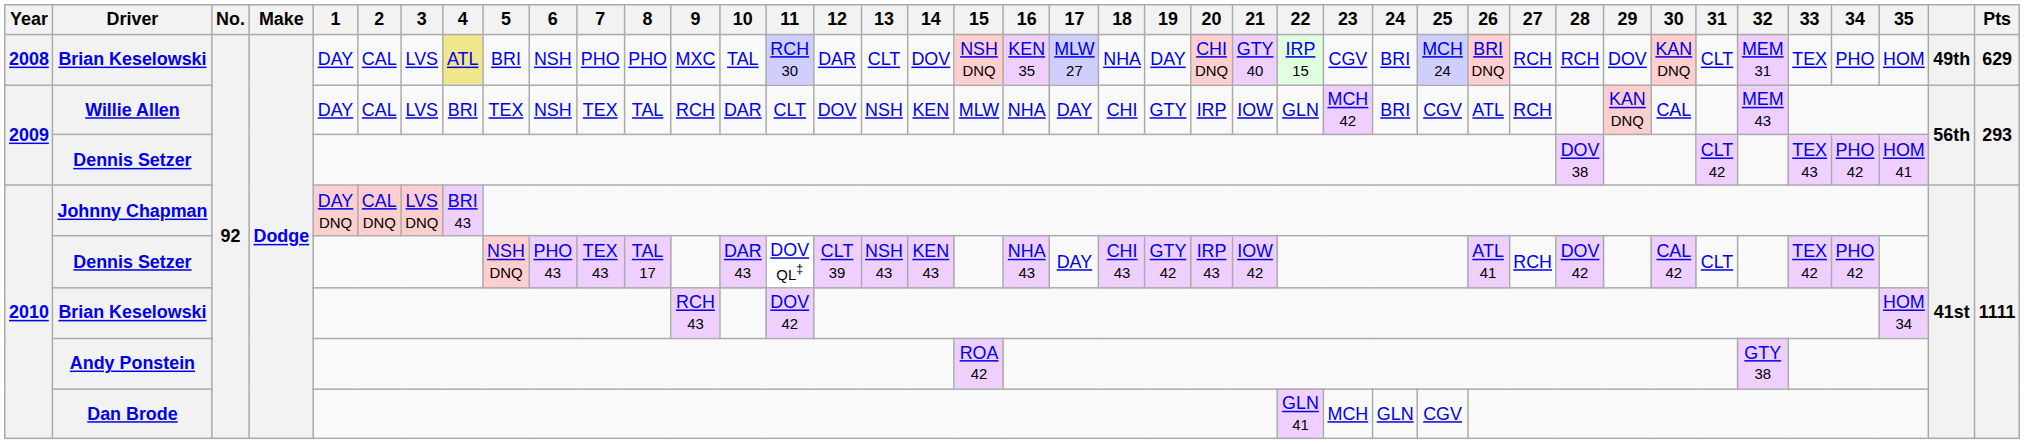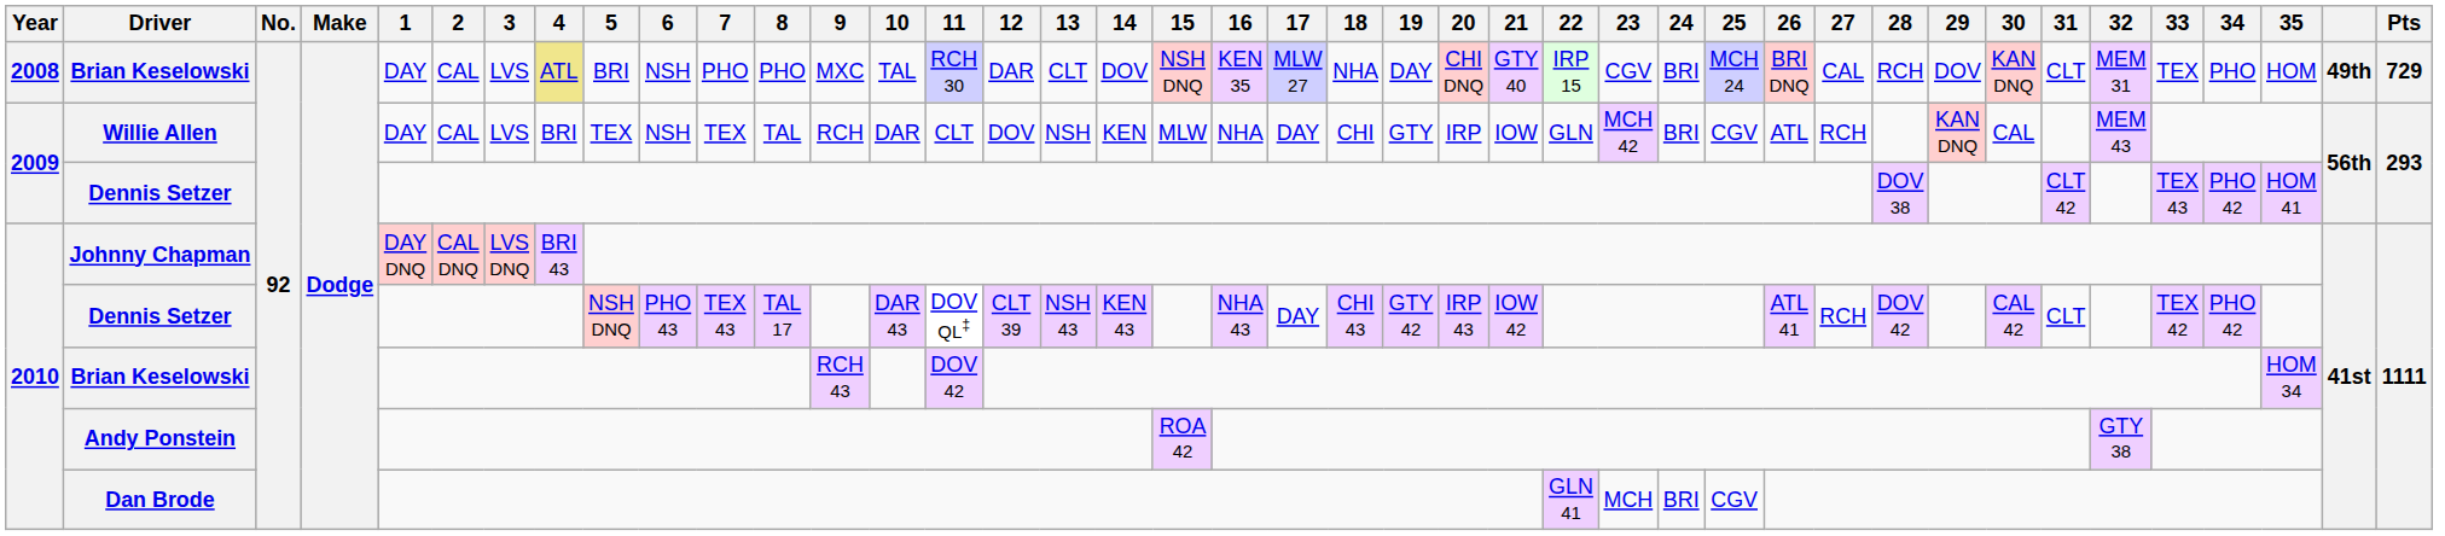2008 / Brian Keselowski | 27: RCH -> CAL
2008 / Brian Keselowski | Pts: 629 -> 729
Dan Brode | 24: GLN -> BRI
